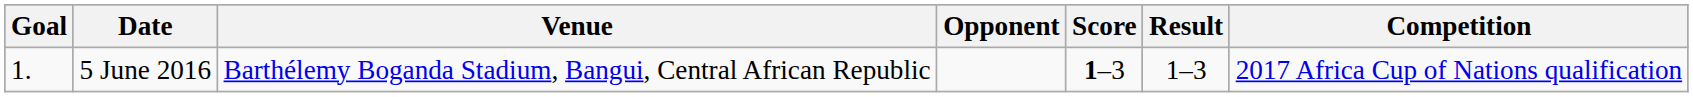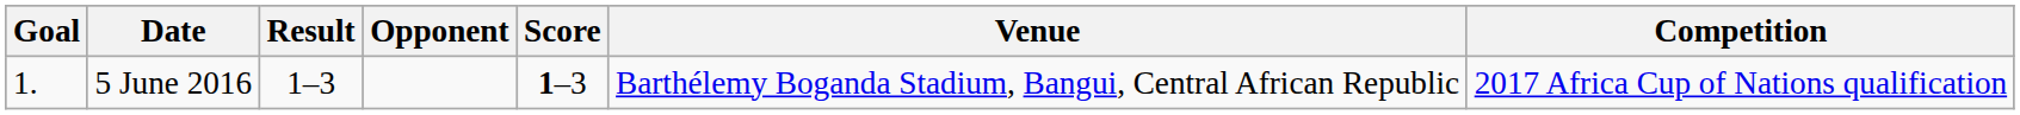columns swapped: Venue <-> Result
